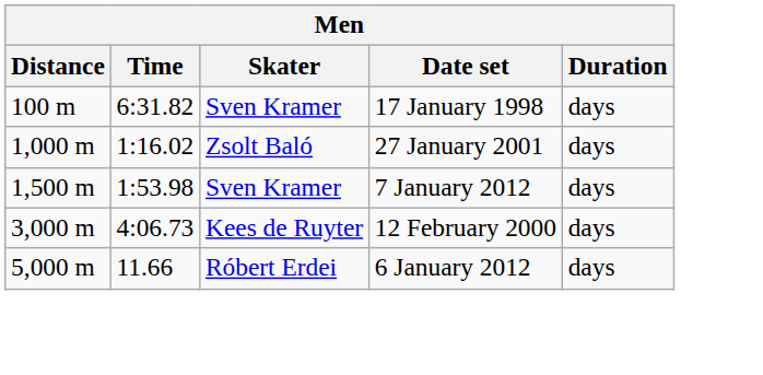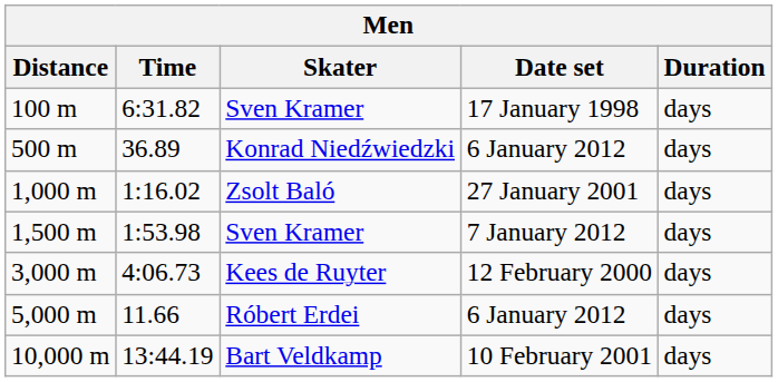+ row: 500 m | 36.89 | Konrad Niedźwiedzki | 6 January 2012 | days
+ row: 10,000 m | 13:44.19 | Bart Veldkamp | 10 February 2001 | days
